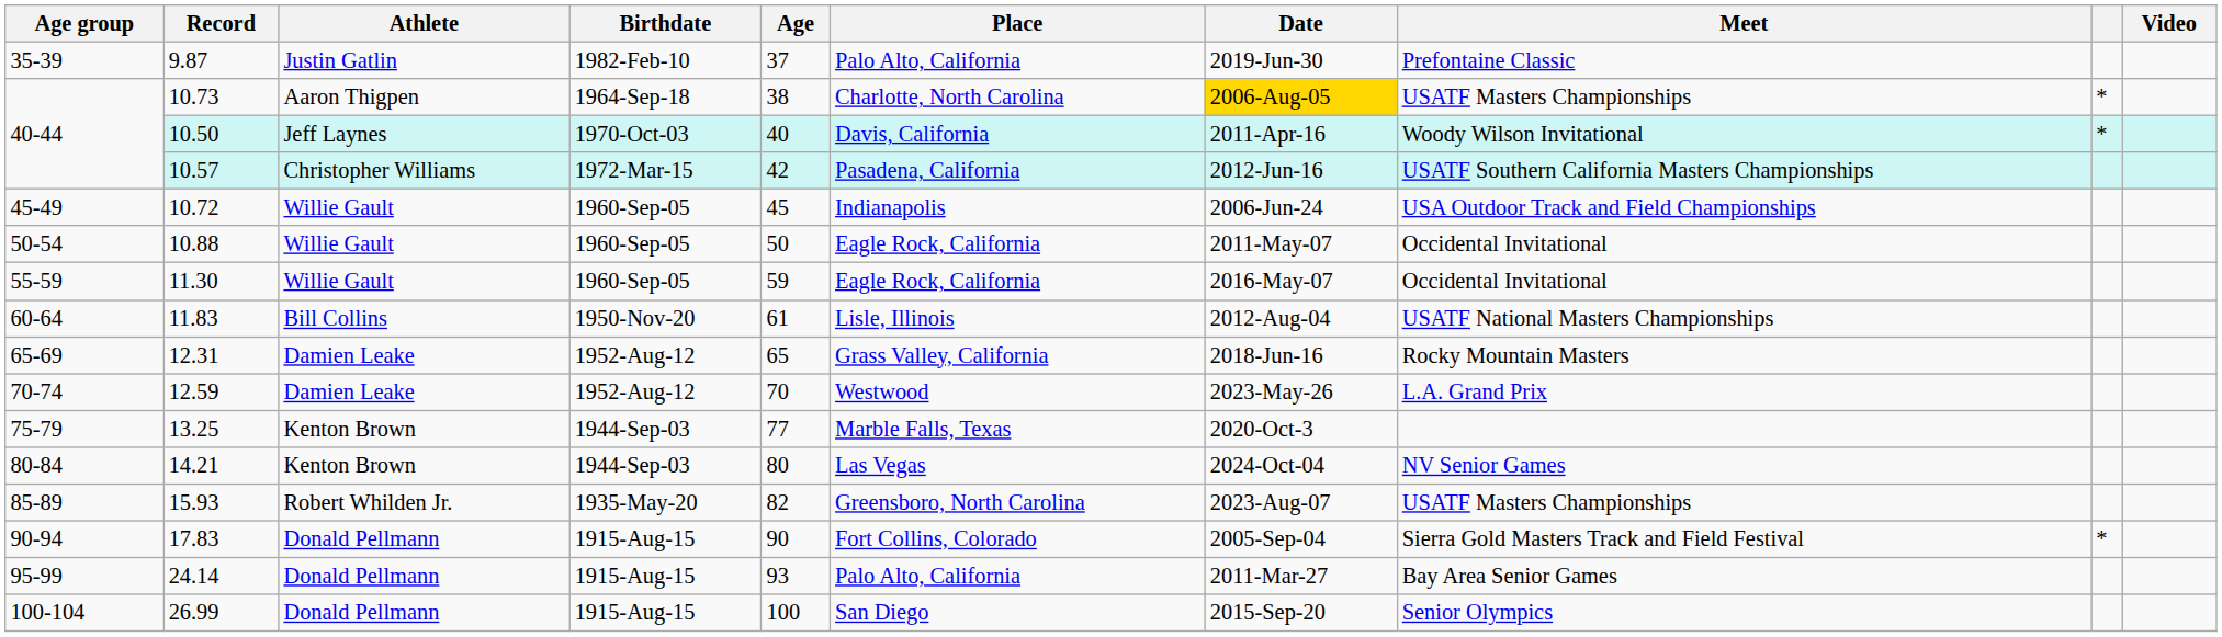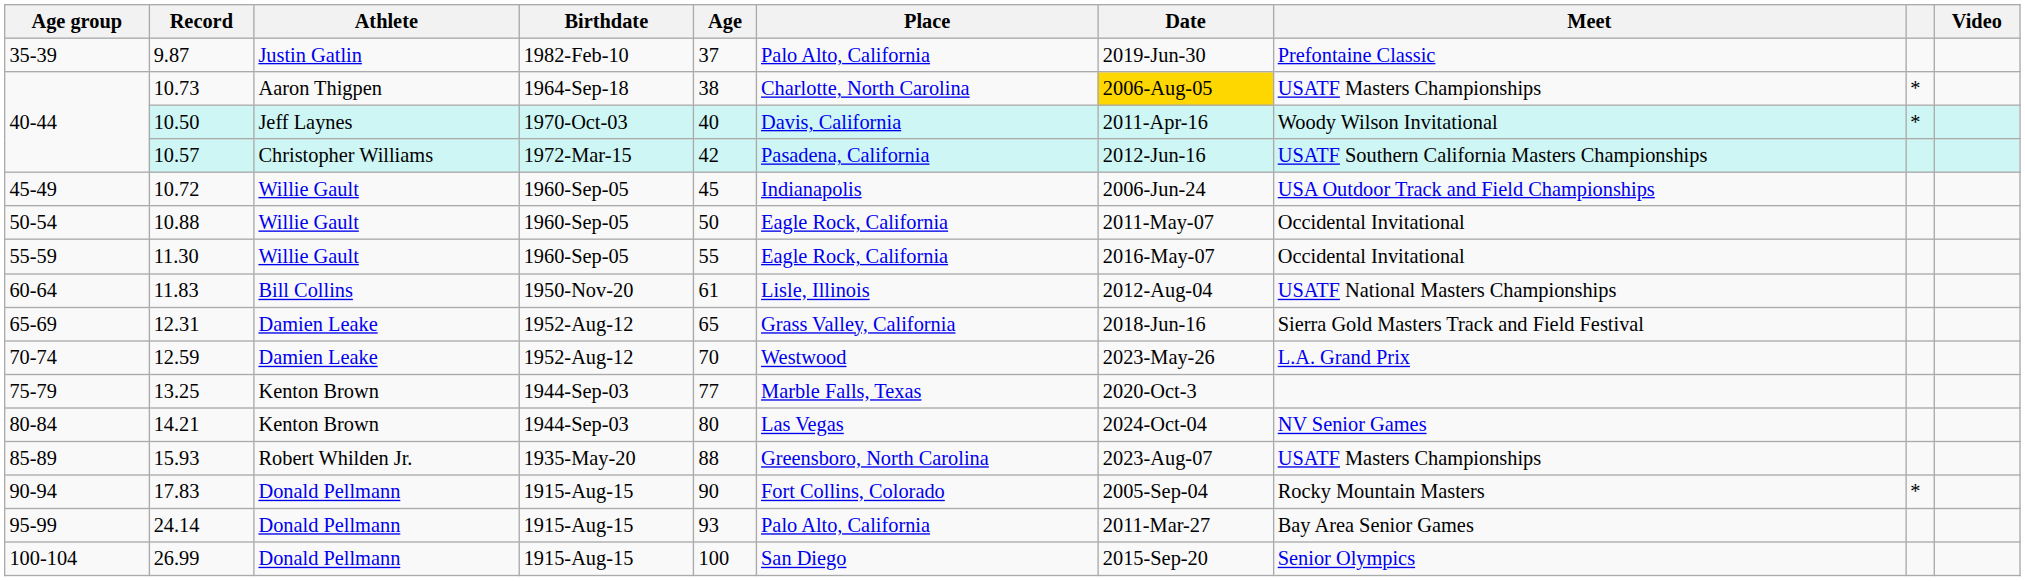11.30 | Age: 59 -> 55
12.31 | Meet: Rocky Mountain Masters -> Sierra Gold Masters Track and Field Festival
15.93 | Age: 82 -> 88
17.83 | Meet: Sierra Gold Masters Track and Field Festival -> Rocky Mountain Masters
